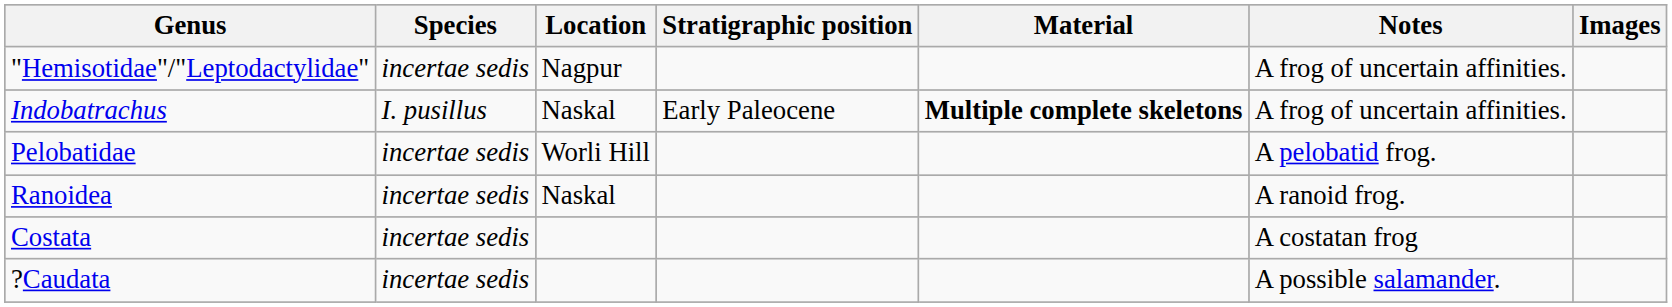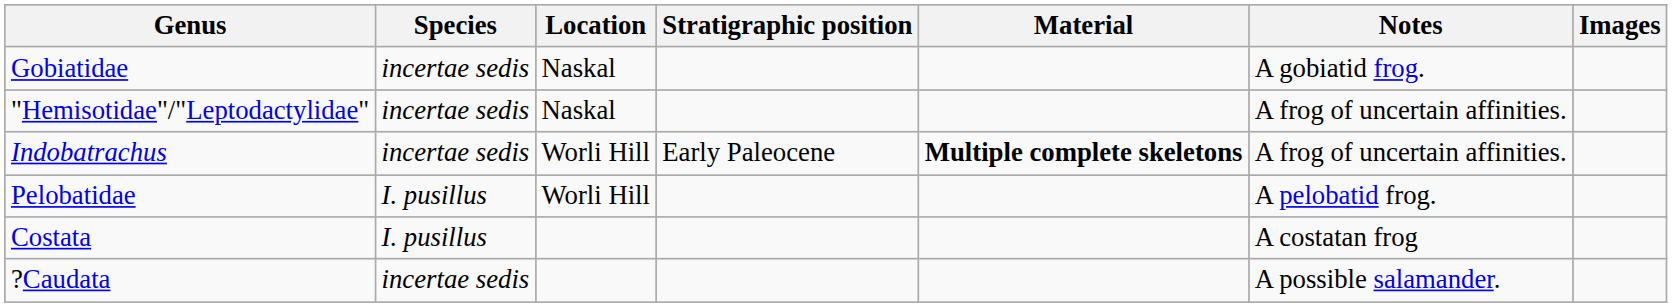+ row: Gobiatidae | incertae sedis | Naskal | A gobiatid frog.
"Hemisotidae"/"Leptodactylidae" | Location: Nagpur -> Naskal
Indobatrachus | Species: I. pusillus -> incertae sedis
Indobatrachus | Location: Naskal -> Worli Hill
Pelobatidae | Species: incertae sedis -> I. pusillus
- row: Ranoidea | incertae sedis | Naskal | A ranoid frog.
Costata | Species: incertae sedis -> I. pusillus
